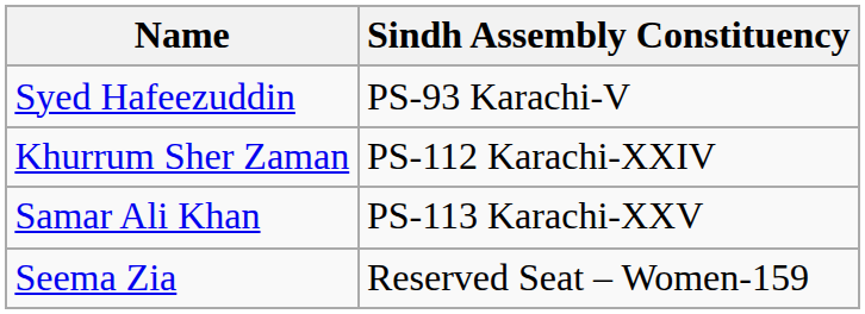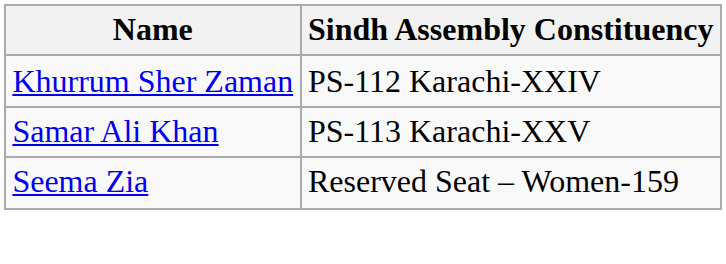- row: Syed Hafeezuddin | PS-93 Karachi-V
